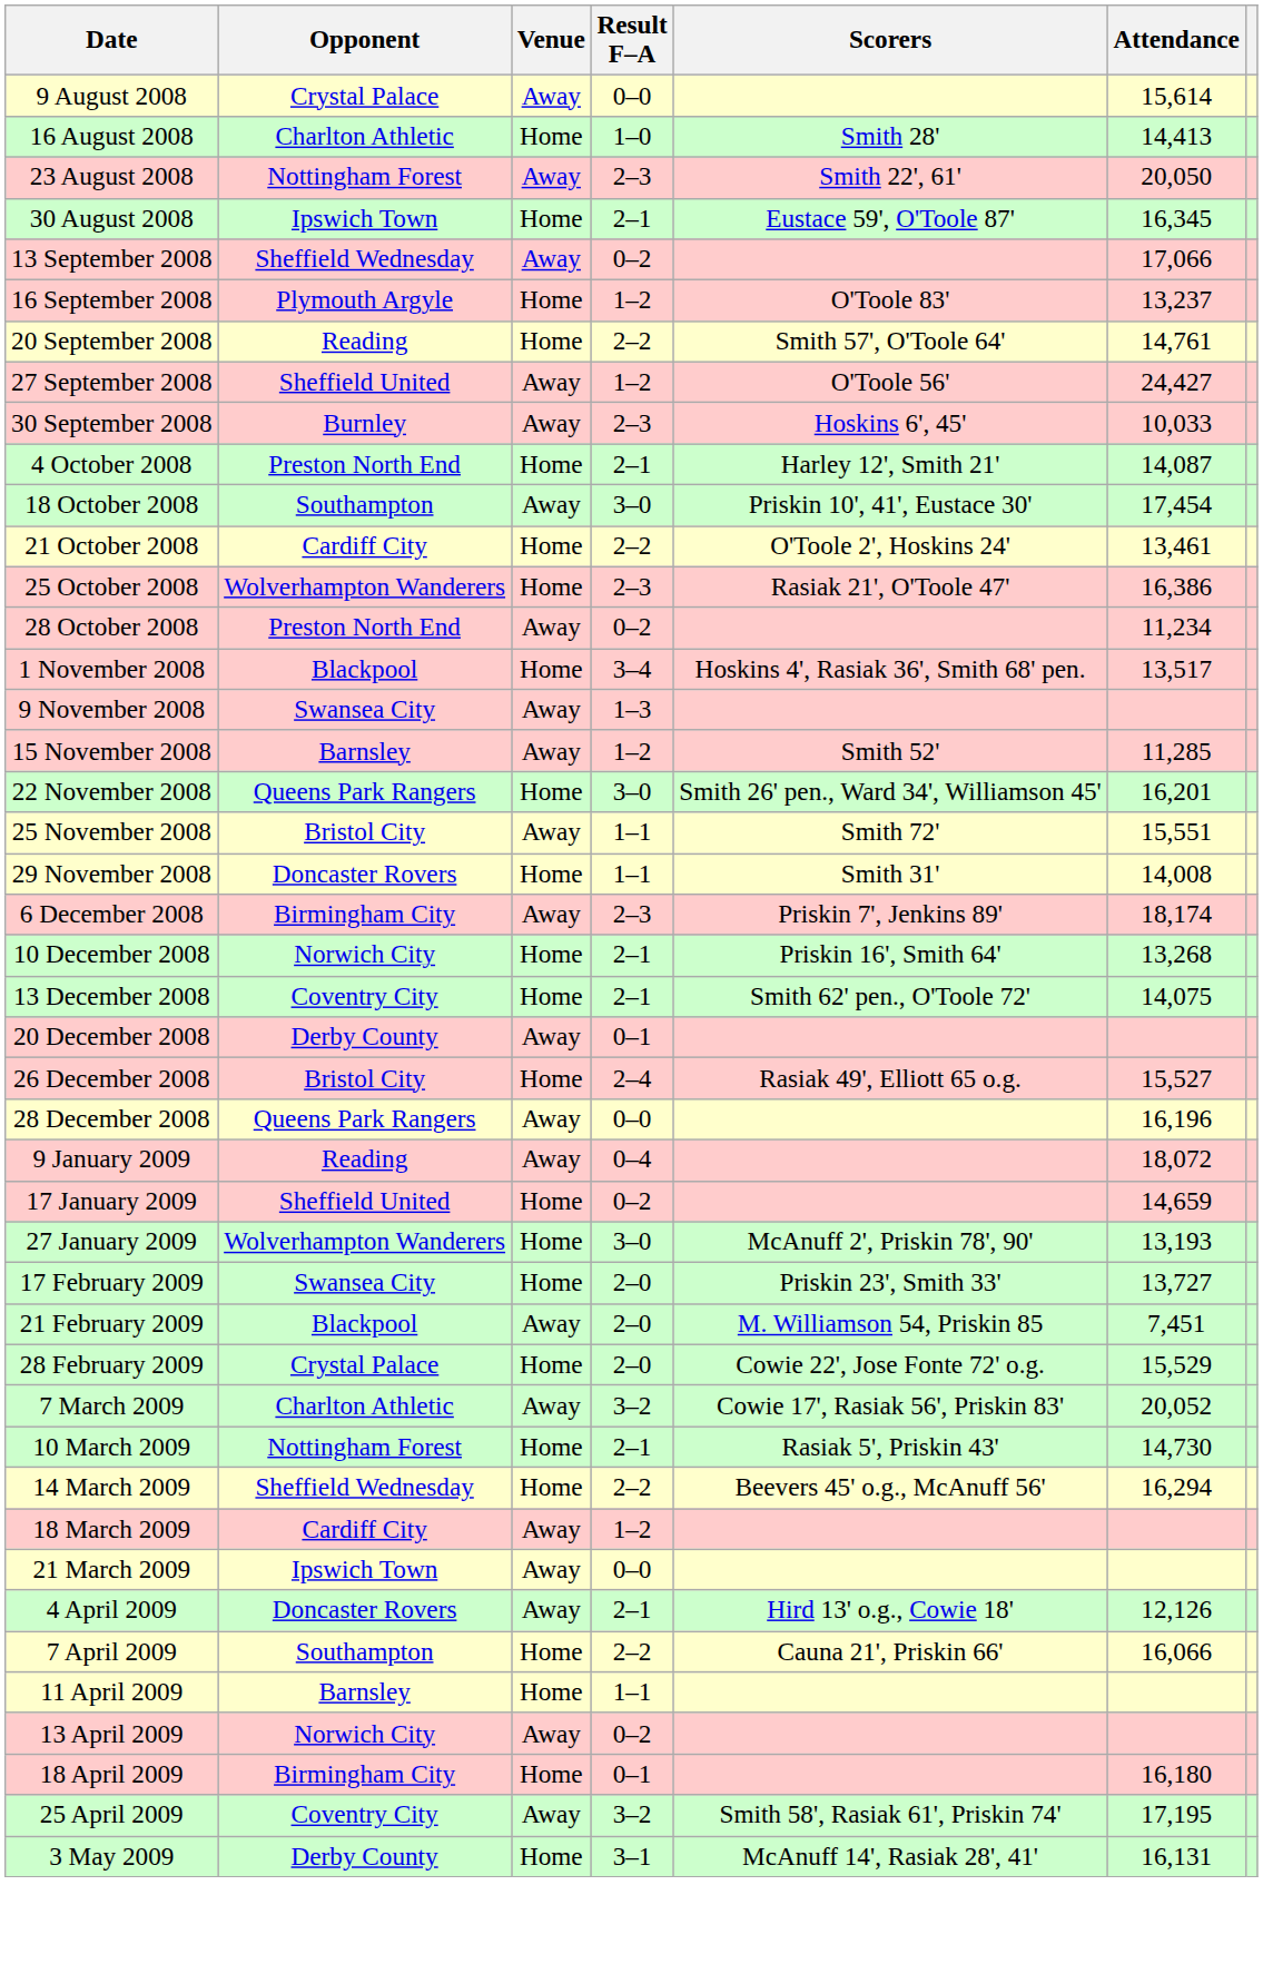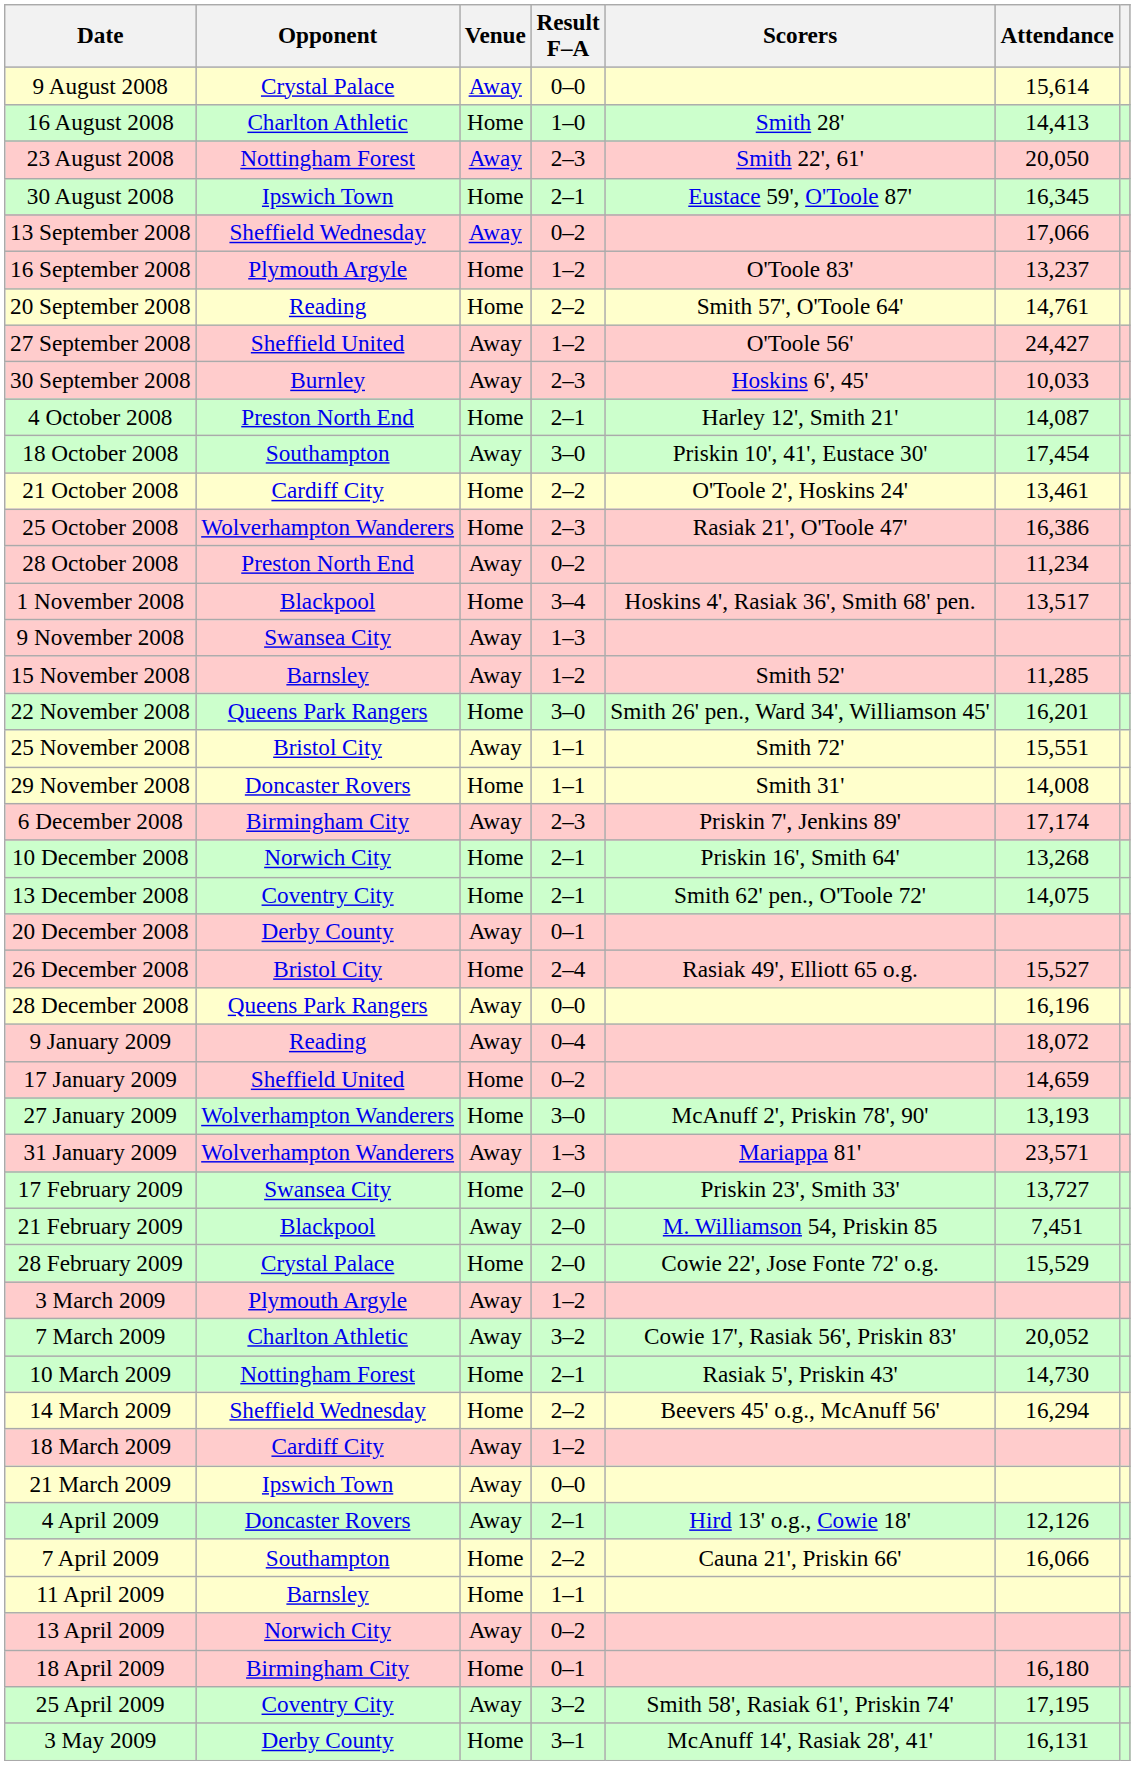6 December 2008 | Attendance: 18,174 -> 17,174
+ row: 31 January 2009 | Wolverhampton Wanderers | Away | 1–3 | Mariappa 81' | 23,571
+ row: 3 March 2009 | Plymouth Argyle | Away | 1–2
